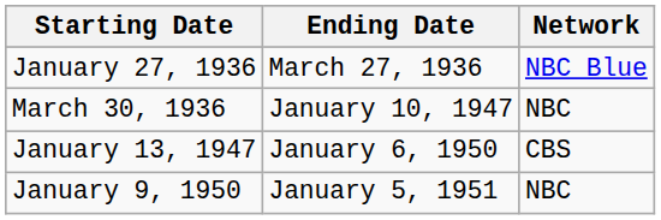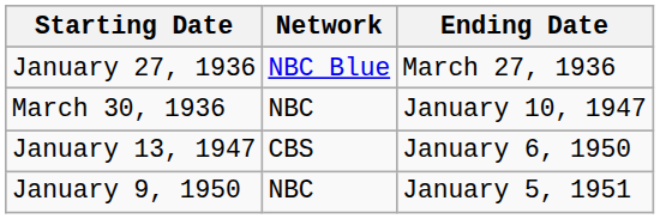columns swapped: Ending Date <-> Network
